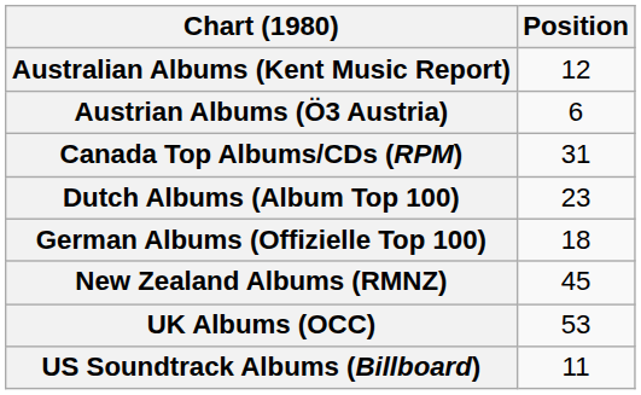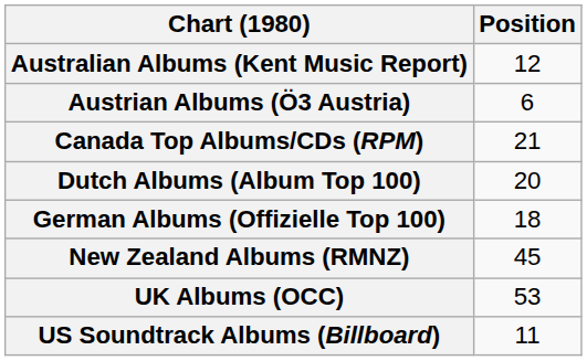Canada Top Albums/CDs (RPM) | Position: 31 -> 21
Dutch Albums (Album Top 100) | Position: 23 -> 20
